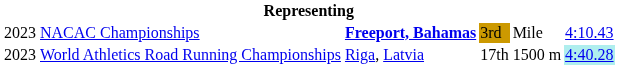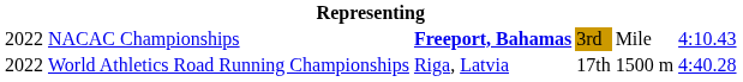NACAC Championships | column 1: 2023 -> 2022
World Athletics Road Running Championships | column 1: 2023 -> 2022
World Athletics Road Running Championships | column 6: paleturquoise background -> no background
